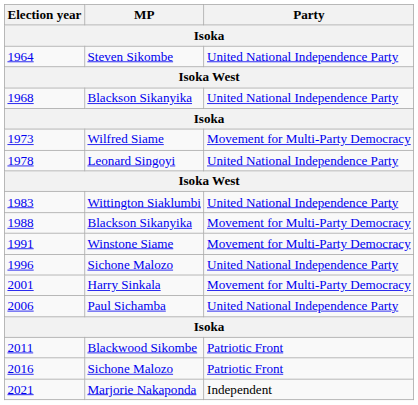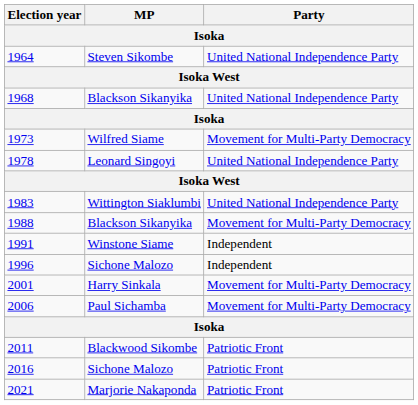1991 | Party: Movement for Multi-Party Democracy -> Independent
1996 | Party: United National Independence Party -> Independent
2006 | Party: United National Independence Party -> Movement for Multi-Party Democracy
2021 | Party: Independent -> Patriotic Front
